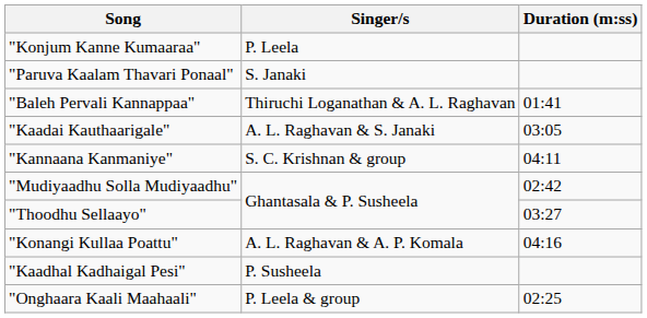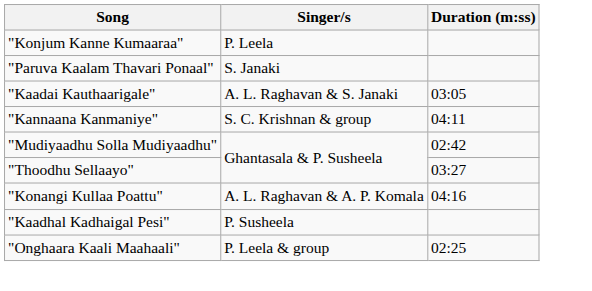- row: "Baleh Pervali Kannappaa" | Thiruchi Loganathan & A. L. Raghavan | 01:41
